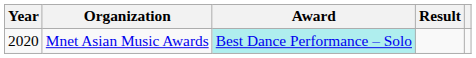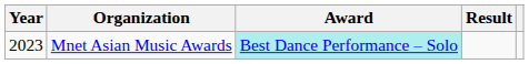Mnet Asian Music Awards | Year: 2020 -> 2023
